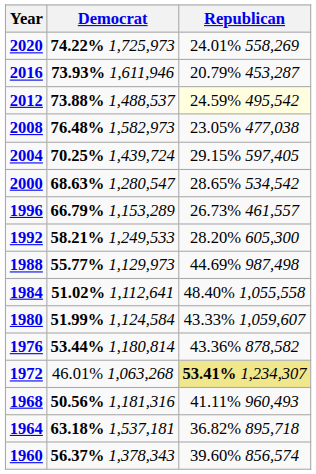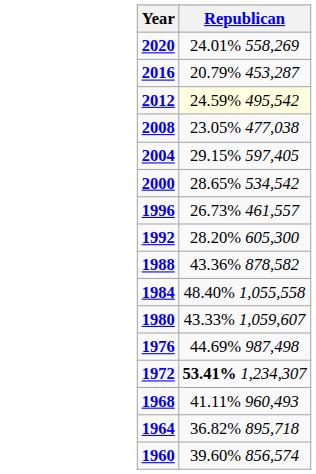- column: Democrat | 74.22% 1,725,973 | 73.93% 1,611,946 | 73.88% 1,488,537 | 76.48% 1,582,973 | 70.25% 1,439,724 | 68.63% 1,280,547 | 66.79% 1,153,289 | 58.21% 1,249,533 | 55.77% 1,129,973 | 51.02% 1,112,641 | 51.99% 1,124,584 | 53.44% 1,180,814 | 46.01% 1,063,268 | 50.56% 1,181,316 | 63.18% 1,537,181 | 56.37% 1,378,343
1988 | Republican: 44.69% 987,498 -> 43.36% 878,582
1976 | Republican: 43.36% 878,582 -> 44.69% 987,498
1972 | Republican: khaki background -> no background
